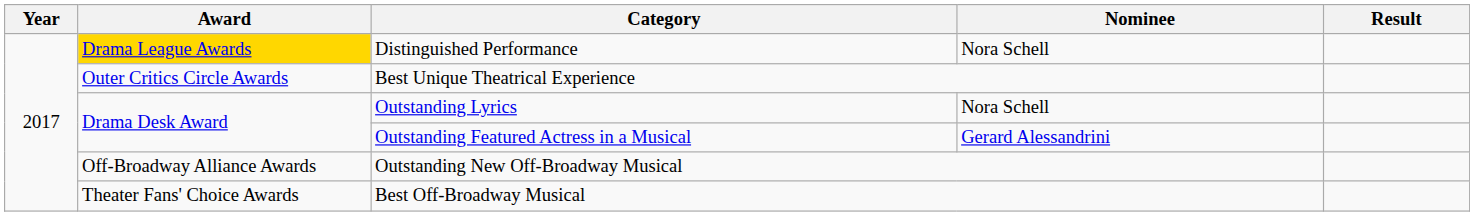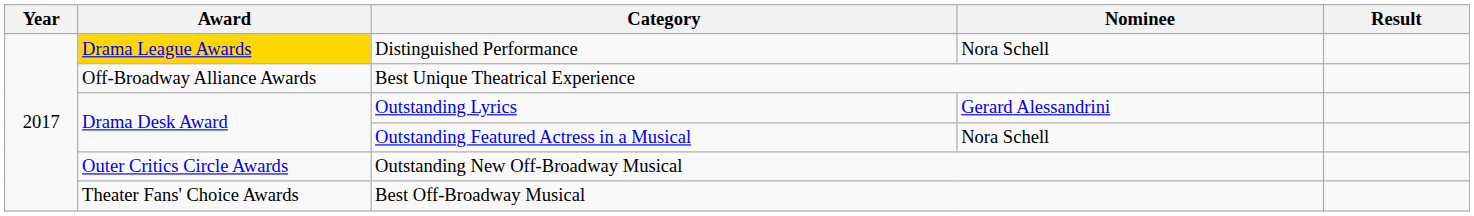Best Unique Theatrical Experience | Award: Outer Critics Circle Awards -> Off-Broadway Alliance Awards
Outstanding Lyrics | Nominee: Nora Schell -> Gerard Alessandrini
Outstanding Featured Actress in a Musical | Nominee: Gerard Alessandrini -> Nora Schell
Outstanding New Off-Broadway Musical | Award: Off-Broadway Alliance Awards -> Outer Critics Circle Awards
